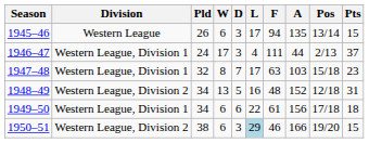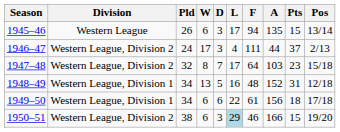columns swapped: Pts <-> Pos
1946–47 | Division: Western League, Division 1 -> Western League, Division 2
1947–48 | Division: Western League, Division 1 -> Western League, Division 2
1947–48 | F: 63 -> 64
1948–49 | Division: Western League, Division 2 -> Western League, Division 1
